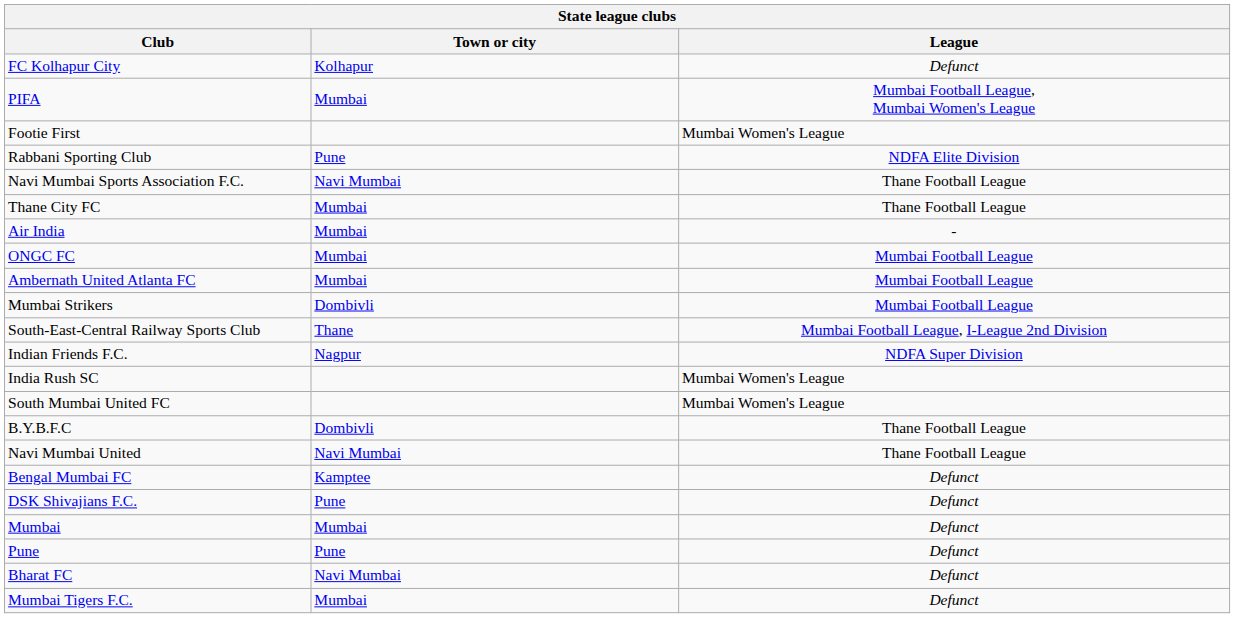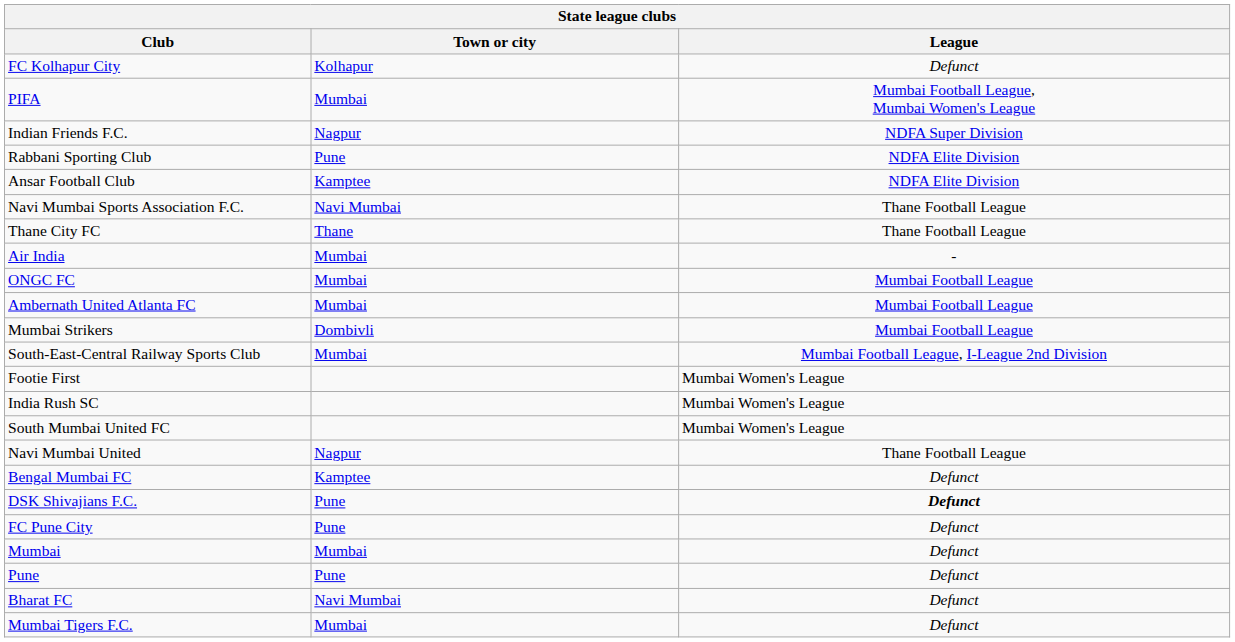rows swapped: Indian Friends F.C. <-> Footie First
+ row: Ansar Football Club | Kamptee | NDFA Elite Division
Thane City FC | Town or city: Mumbai -> Thane
South-East-Central Railway Sports Club | Town or city: Thane -> Mumbai
- row: B.Y.B.F.C | Dombivli | Thane Football League
Navi Mumbai United | Town or city: Navi Mumbai -> Nagpur
DSK Shivajians F.C. | League: normal -> bold
+ row: FC Pune City | Pune | Defunct
